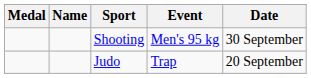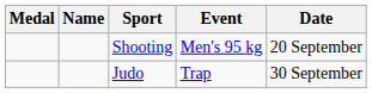Shooting | Date: 30 September -> 20 September
Judo | Date: 20 September -> 30 September
